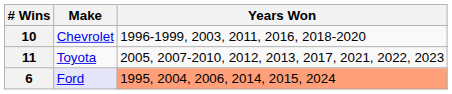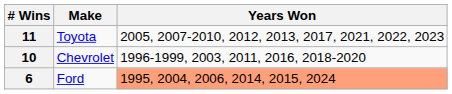rows swapped: 11 <-> 10
6 | Make: lavender background -> no background
